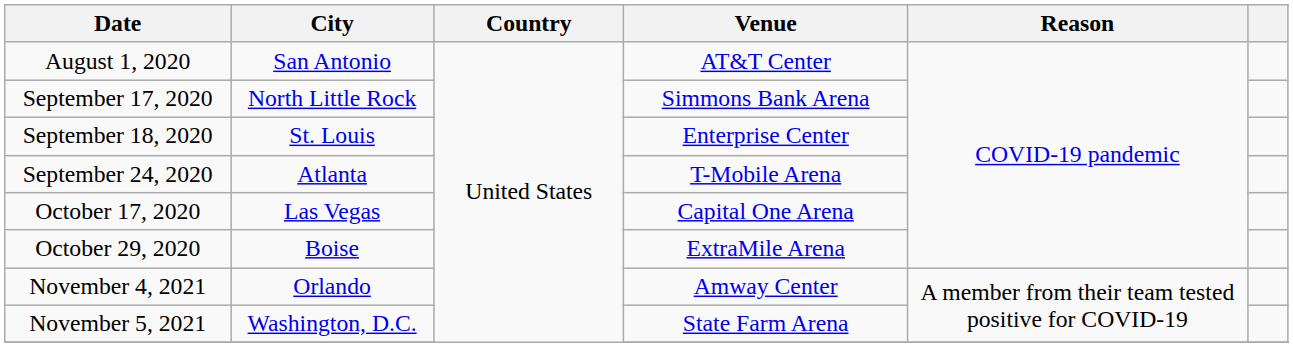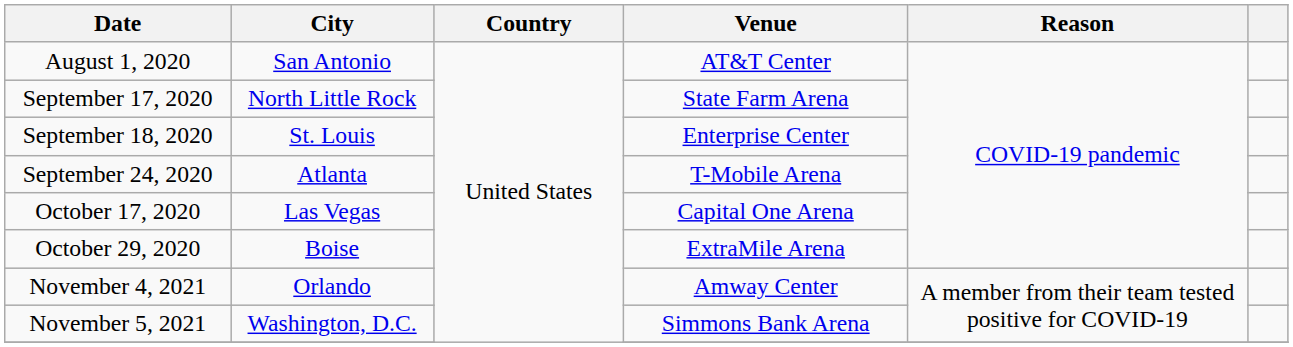September 17, 2020 | Venue: Simmons Bank Arena -> State Farm Arena
November 5, 2021 | Venue: State Farm Arena -> Simmons Bank Arena
